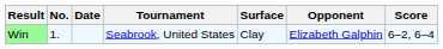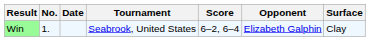columns swapped: Surface <-> Score
